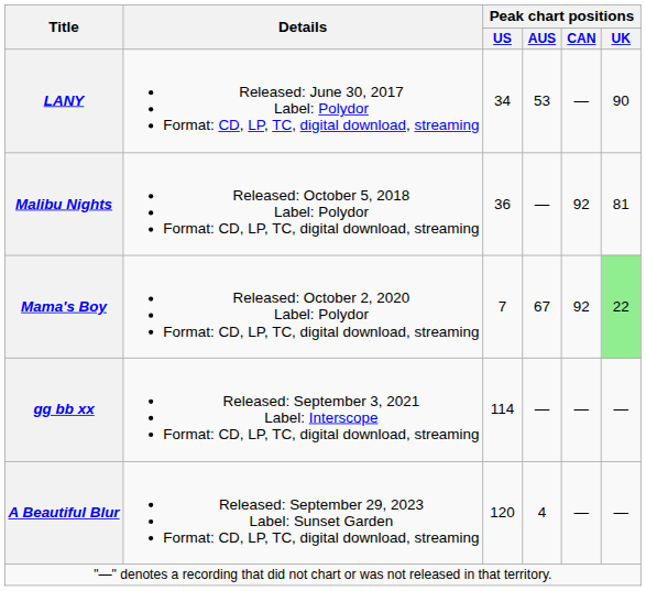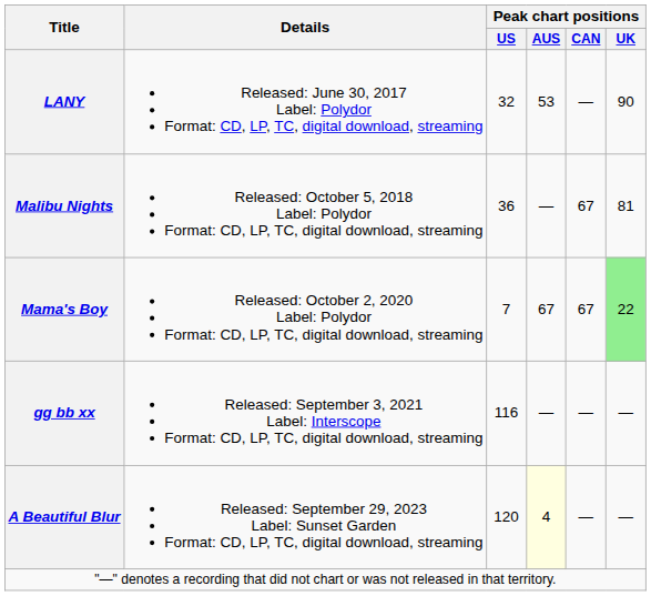LANY | Peak chart positions / US: 34 -> 32
Malibu Nights | Peak chart positions / CAN: 92 -> 67
Mama's Boy | Peak chart positions / CAN: 92 -> 67
gg bb xx | Peak chart positions / US: 114 -> 116
A Beautiful Blur | Peak chart positions / AUS: no background -> lightyellow background
